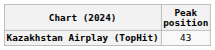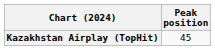Kazakhstan Airplay (TopHit) | Peak position: 43 -> 45
